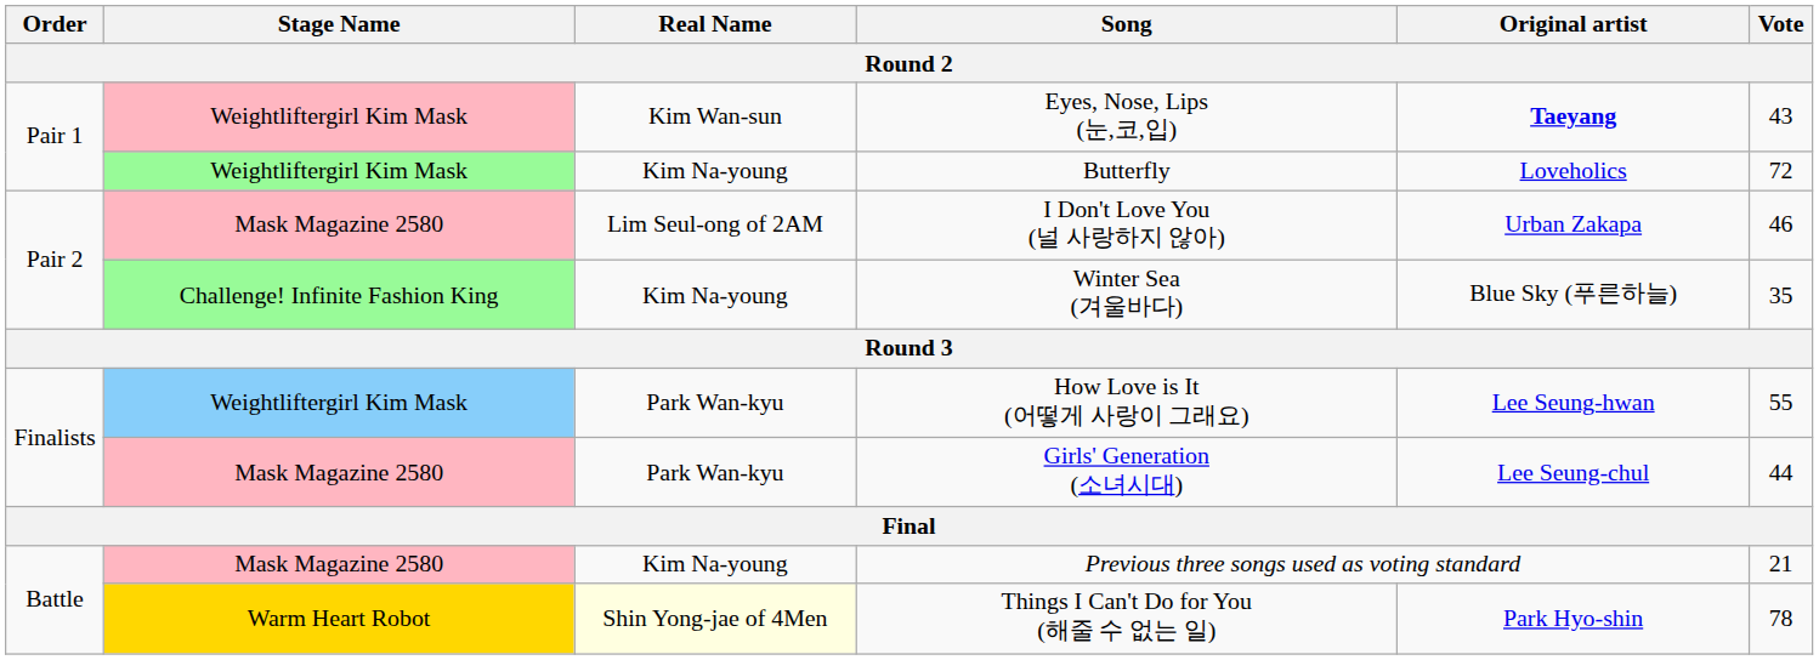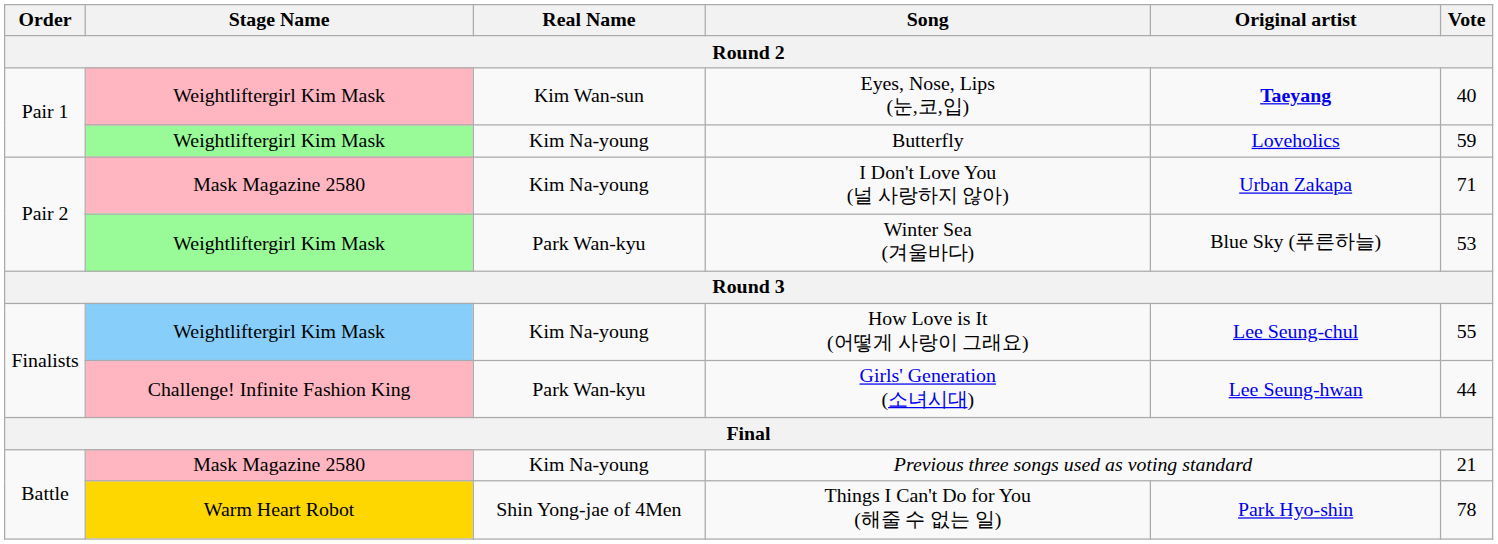Eyes, Nose, Lips (눈,코,입) | Vote: 43 -> 40
Butterfly | Vote: 72 -> 59
I Don't Love You (널 사랑하지 않아) | Real Name: Lim Seul-ong of 2AM -> Kim Na-young
I Don't Love You (널 사랑하지 않아) | Vote: 46 -> 71
Winter Sea (겨울바다) | Stage Name: Challenge! Infinite Fashion King -> Weightliftergirl Kim Mask
Winter Sea (겨울바다) | Real Name: Kim Na-young -> Park Wan-kyu
Winter Sea (겨울바다) | Vote: 35 -> 53
How Love is It (어떻게 사랑이 그래요) | Real Name: Park Wan-kyu -> Kim Na-young
How Love is It (어떻게 사랑이 그래요) | Original artist: Lee Seung-hwan -> Lee Seung-chul
Girls' Generation (소녀시대) | Stage Name: Mask Magazine 2580 -> Challenge! Infinite Fashion King
Girls' Generation (소녀시대) | Original artist: Lee Seung-chul -> Lee Seung-hwan
Things I Can't Do for You (해줄 수 없는 일) | Real Name: lightyellow background -> no background
